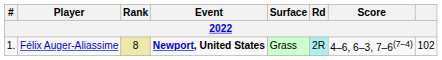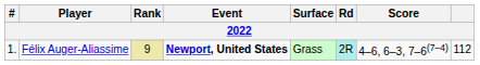Félix Auger-Aliassime | Rank: 8 -> 9
Félix Auger-Aliassime | column 8: 102 -> 112
